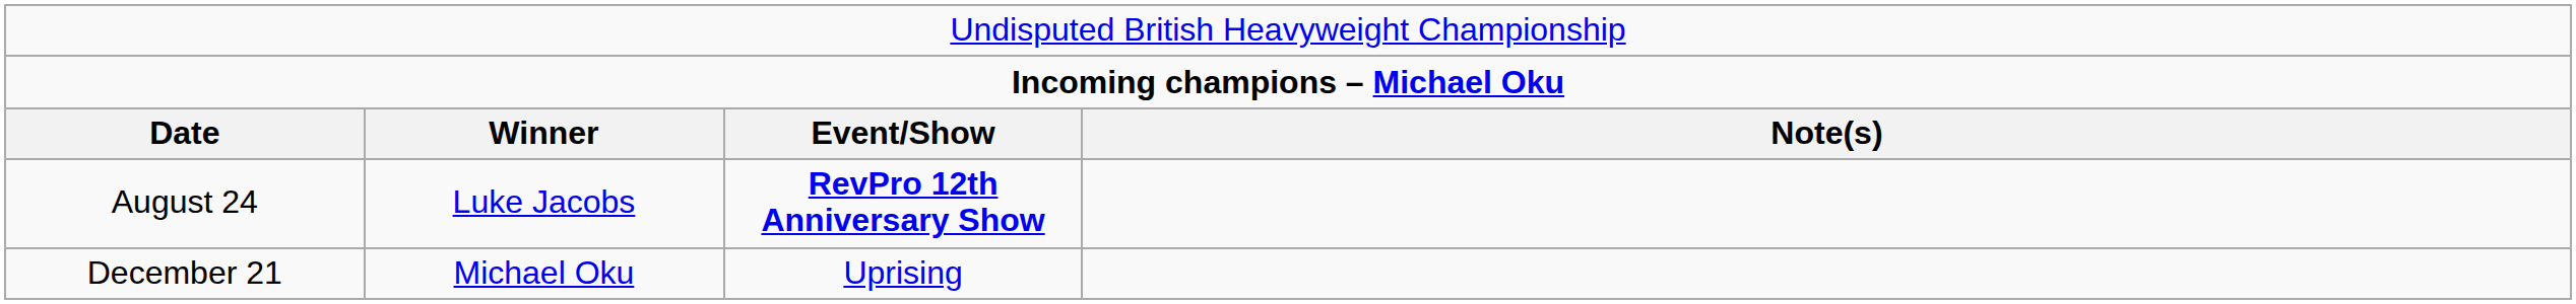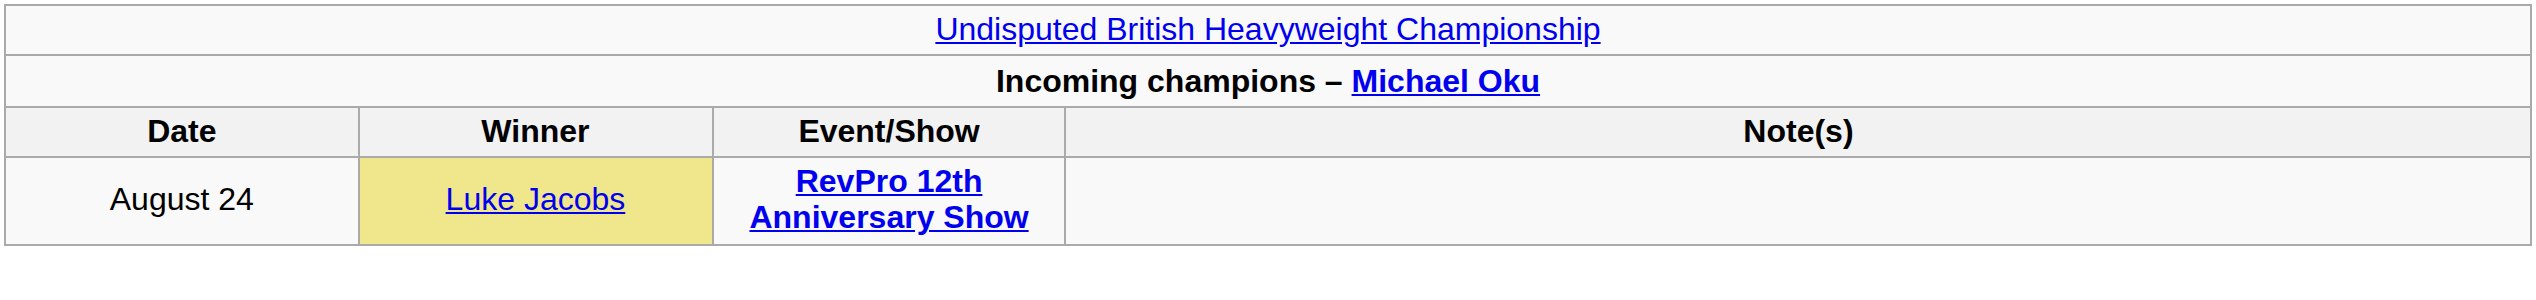August 24 | column 2: no background -> khaki background
- row: December 21 | Michael Oku | Uprising
